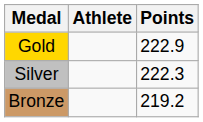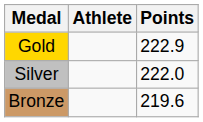Silver | Points: 222.3 -> 222.0
Bronze | Points: 219.2 -> 219.6
